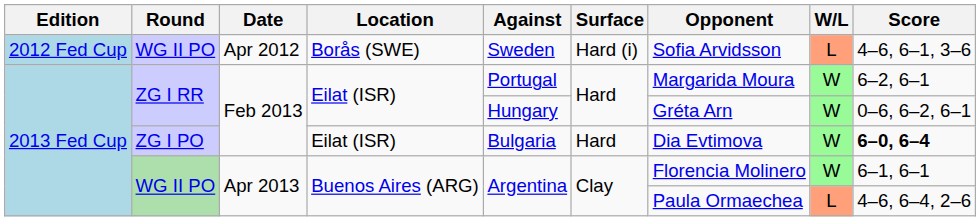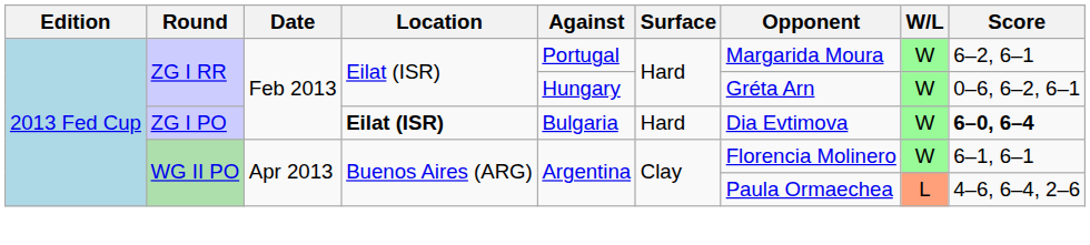- row: 2012 Fed Cup | WG II PO | Apr 2012 | Borås (SWE) | Sweden | Hard (i) | Sofia Arvidsson | L | 4–6, 6–1, 3–6
ZG I PO | Location: normal -> bold
